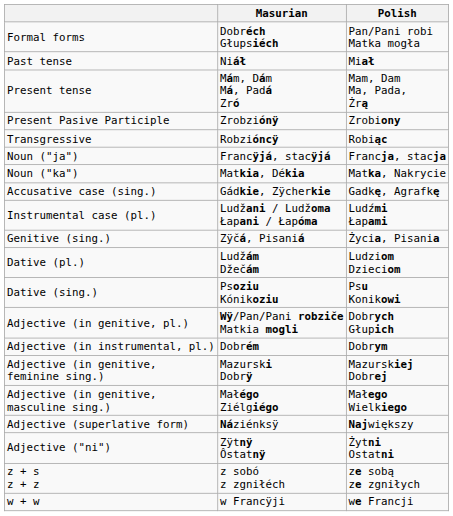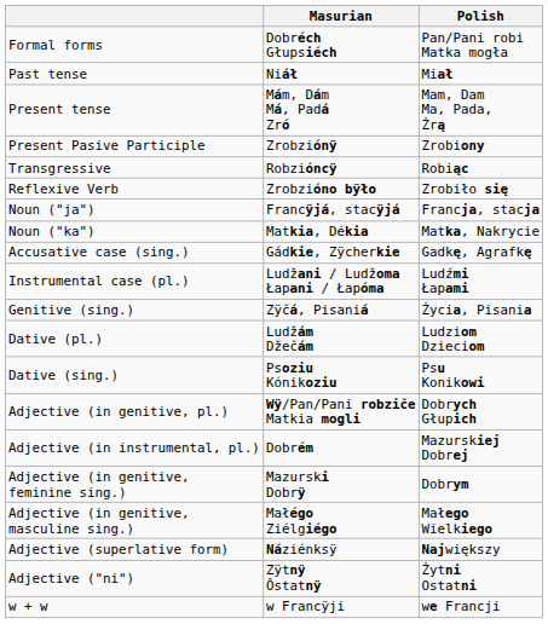+ row: Reflexive Verb | Zrobzióno bÿło | Zrobiło się
Adjective (in instrumental, pl.) | Polish: Dobrym -> Mazurskiej Dobrej
Adjective (in genitive, feminine sing.) | Polish: Mazurskiej Dobrej -> Dobrym
- row: z + s z + z | z sobó z zgniłéch | ze sobą ze zgniłych
